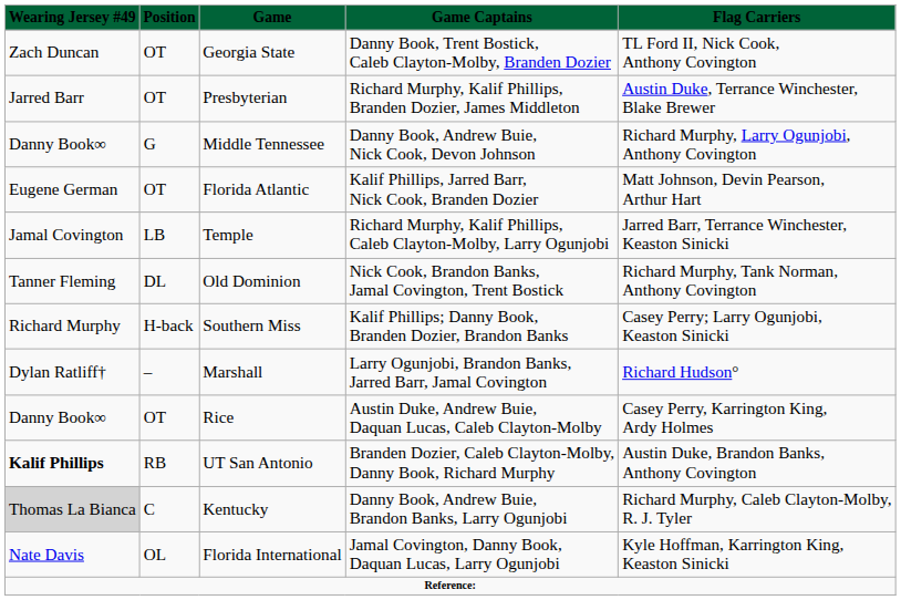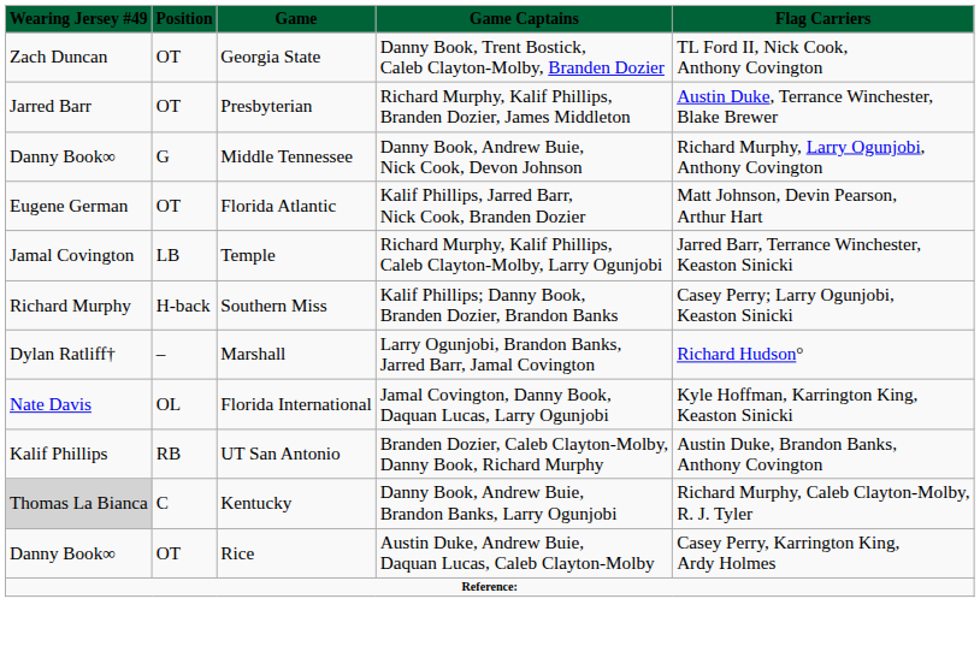- row: Tanner Fleming | DL | Old Dominion | Nick Cook, Brandon Banks, Jamal Covington, Trent Bostick | Richard Murphy, Tank Norman, Anthony Covington
rows swapped: Florida International <-> Rice
UT San Antonio | column 1: bold -> normal
